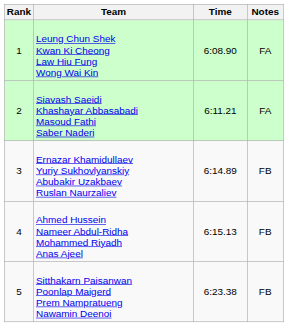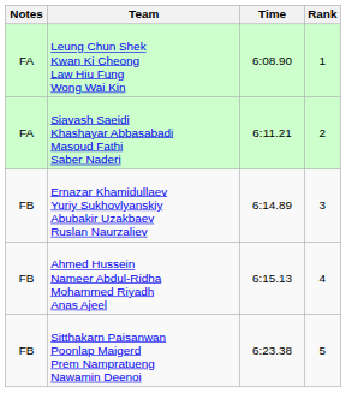columns swapped: Rank <-> Notes
